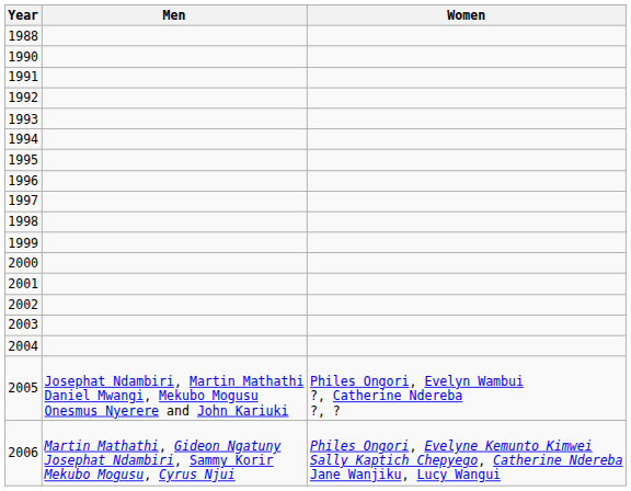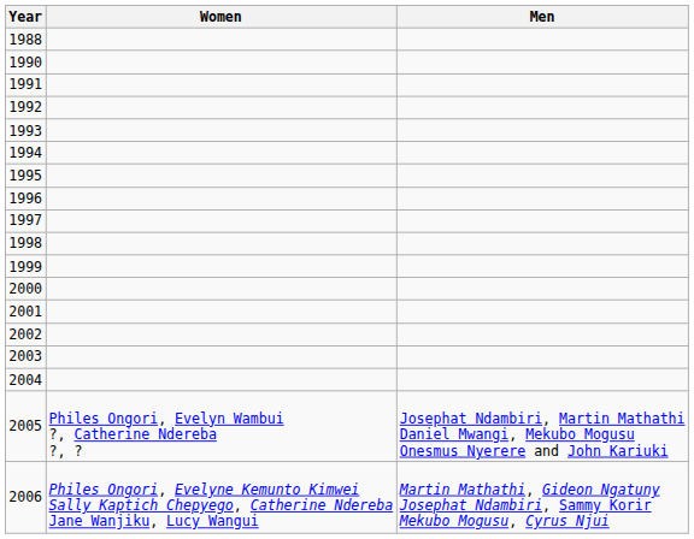columns swapped: Men <-> Women
